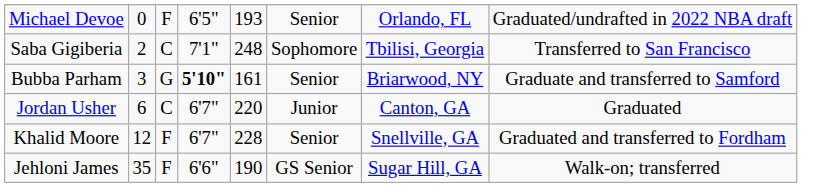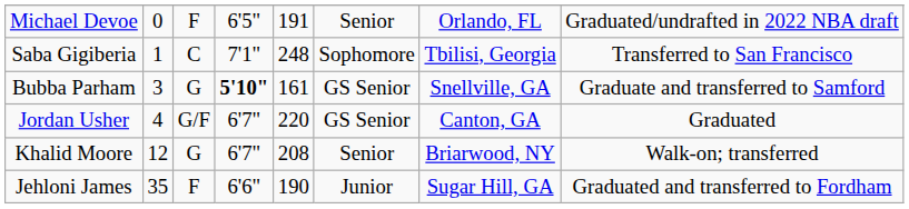Michael Devoe | column 5: 193 -> 191
Saba Gigiberia | column 2: 2 -> 1
Bubba Parham | column 6: Senior -> GS Senior
Bubba Parham | column 7: Briarwood, NY -> Snellville, GA
Jordan Usher | column 2: 6 -> 4
Jordan Usher | column 3: C -> G/F
Jordan Usher | column 6: Junior -> GS Senior
Khalid Moore | column 3: F -> G
Khalid Moore | column 5: 228 -> 208
Khalid Moore | column 7: Snellville, GA -> Briarwood, NY
Khalid Moore | column 8: Graduated and transferred to Fordham -> Walk-on; transferred
Jehloni James | column 6: GS Senior -> Junior
Jehloni James | column 8: Walk-on; transferred -> Graduated and transferred to Fordham
